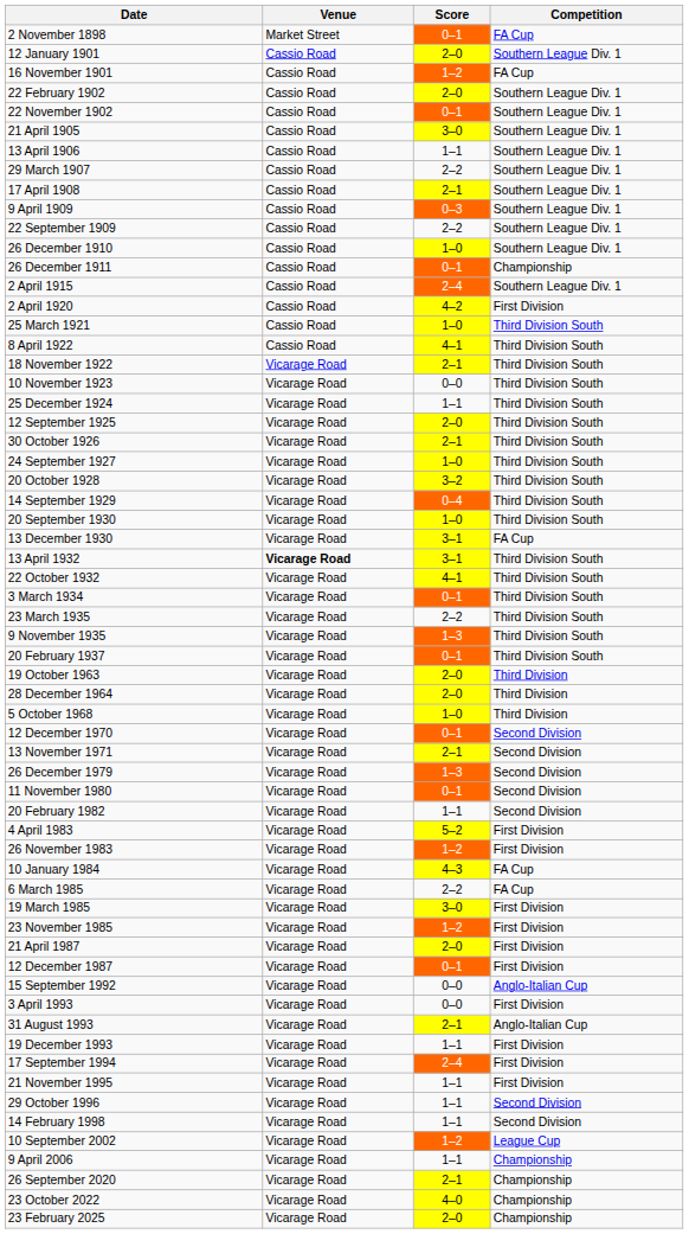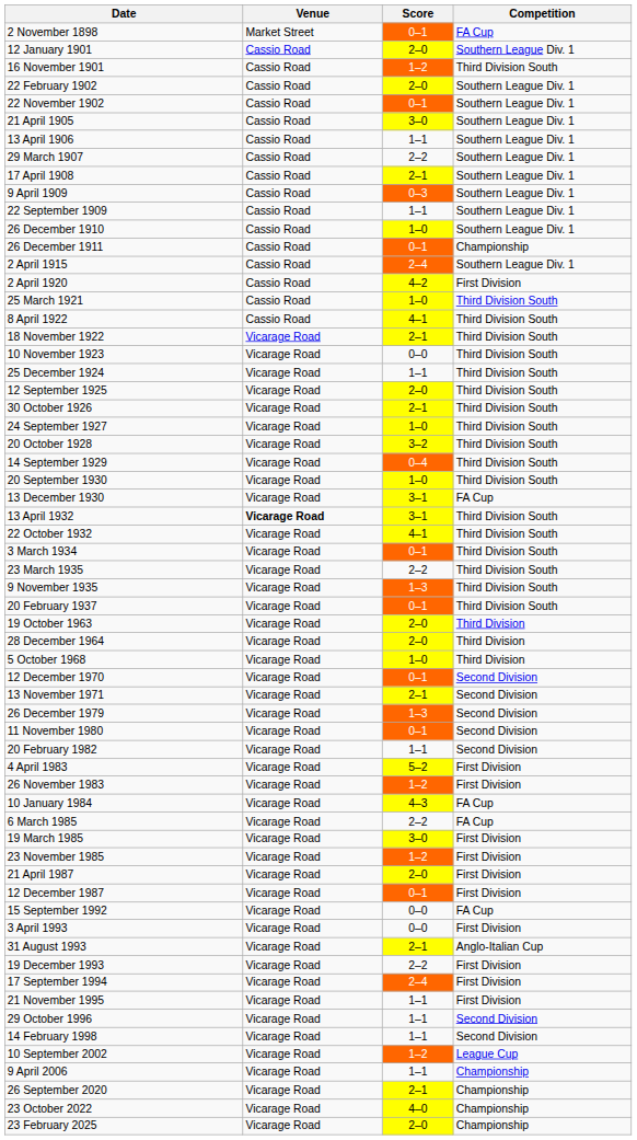16 November 1901 | Competition: FA Cup -> Third Division South
22 September 1909 | Score: 2–2 -> 1–1
15 September 1992 | Competition: Anglo-Italian Cup -> FA Cup
19 December 1993 | Score: 1–1 -> 2–2
